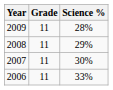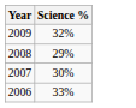- column: Grade | 11 | 11 | 11 | 11
2009 | Science %: 28% -> 32%
